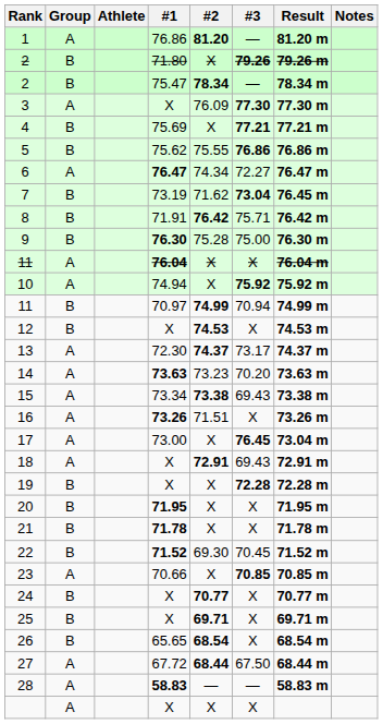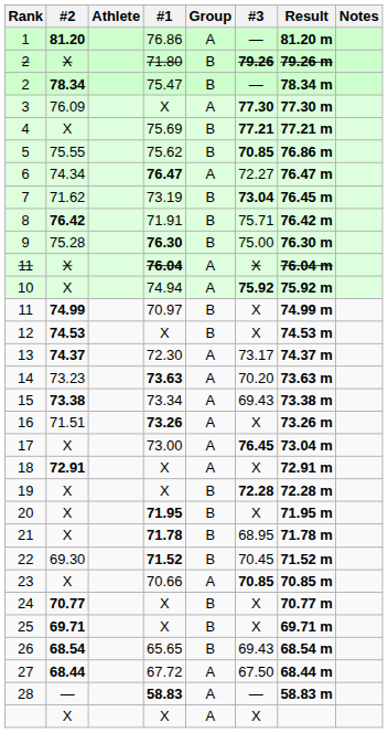columns swapped: Group <-> #2
5 | #3: 76.86 -> 70.85
11 / 70.97 | #3: 70.94 -> X
18 | #3: 69.43 -> X
21 | #3: X -> 68.95
26 | #3: X -> 69.43
